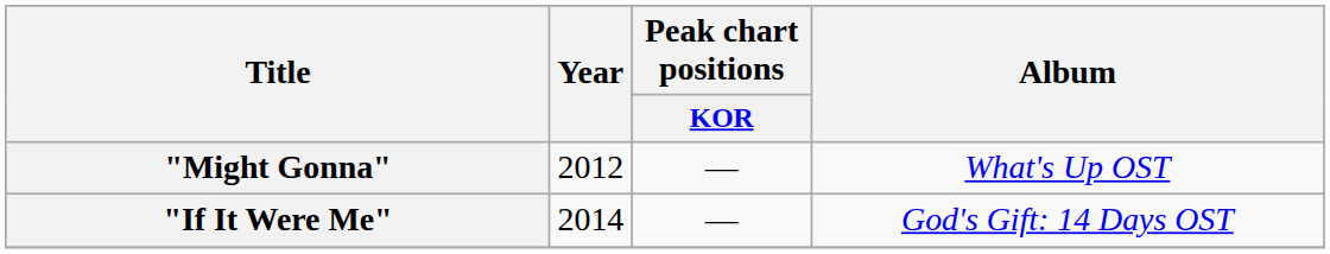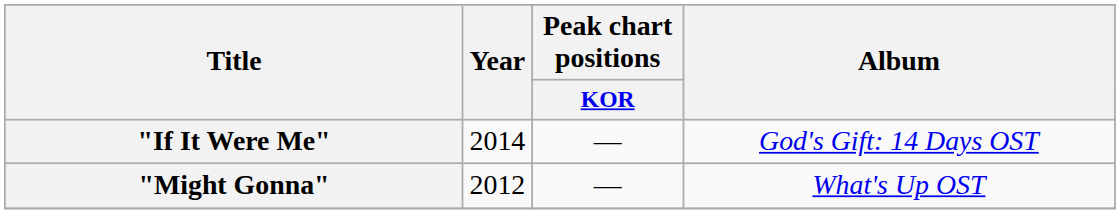rows swapped: "Might Gonna" <-> "If It Were Me"
